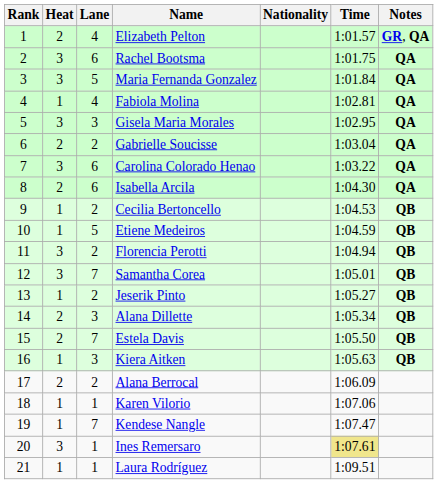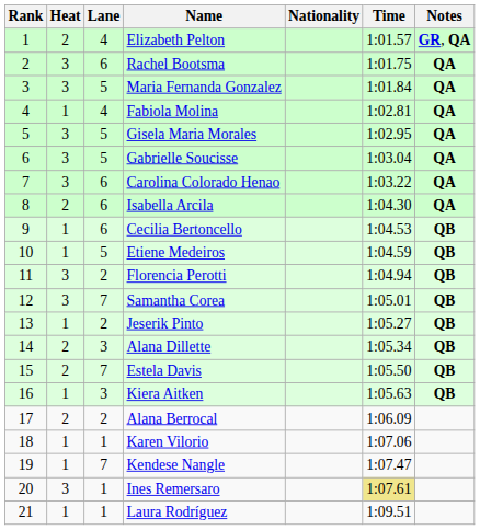Gisela Maria Morales | Lane: 3 -> 5
Gabrielle Soucisse | Heat: 2 -> 3
Gabrielle Soucisse | Lane: 2 -> 5
Cecilia Bertoncello | Lane: 2 -> 6
